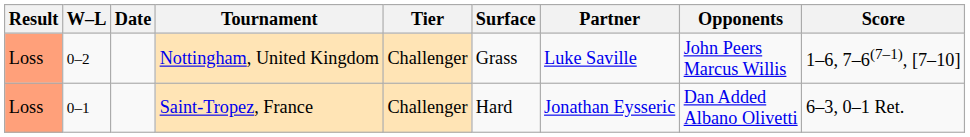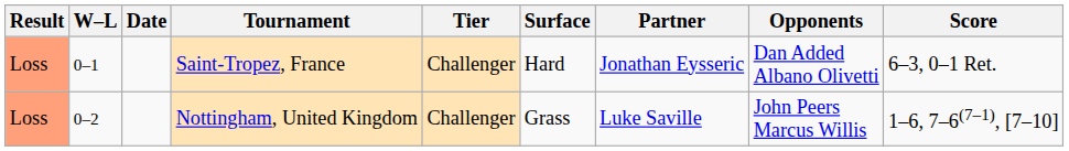rows swapped: Saint-Tropez, France <-> Nottingham, United Kingdom
